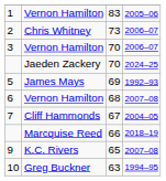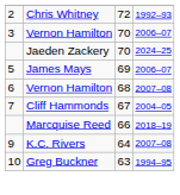- row: 1 | Vernon Hamilton | 83 | 2005–06
2 | column 3: 73 -> 72
2 | column 4: 2006–07 -> 1992–93
5 | column 4: 1992–93 -> 2006–07
9 | column 3: 65 -> 64
